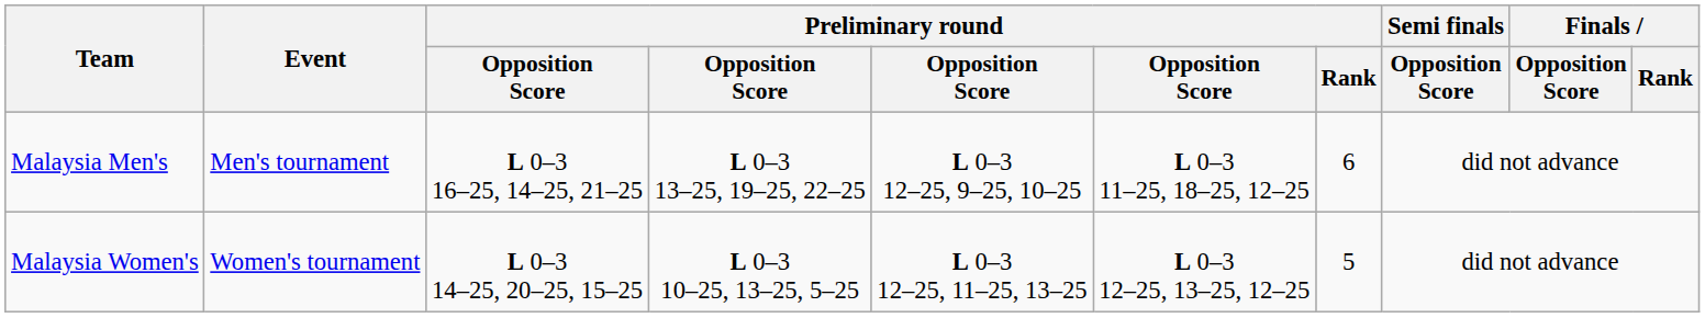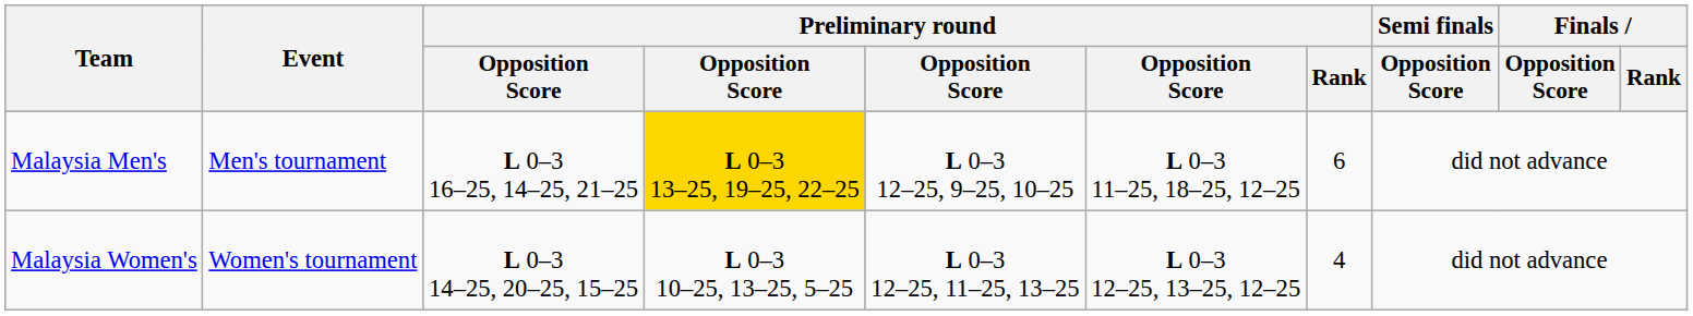Malaysia Men's | column 4: no background -> gold background
Malaysia Women's | Preliminary round / Rank: 5 -> 4
